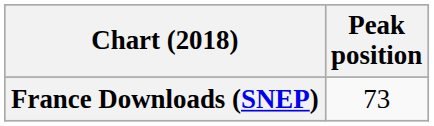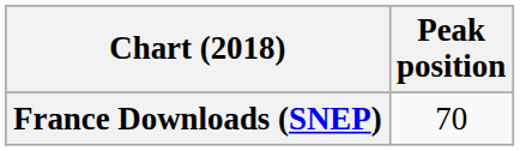France Downloads (SNEP) | Peak position: 73 -> 70
